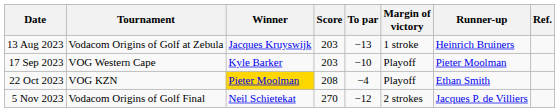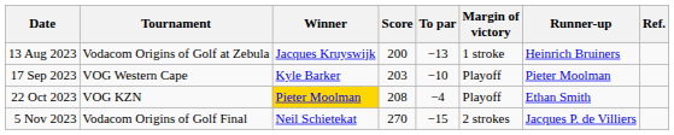13 Aug 2023 | Score: 203 -> 200
5 Nov 2023 | To par: −12 -> −15
